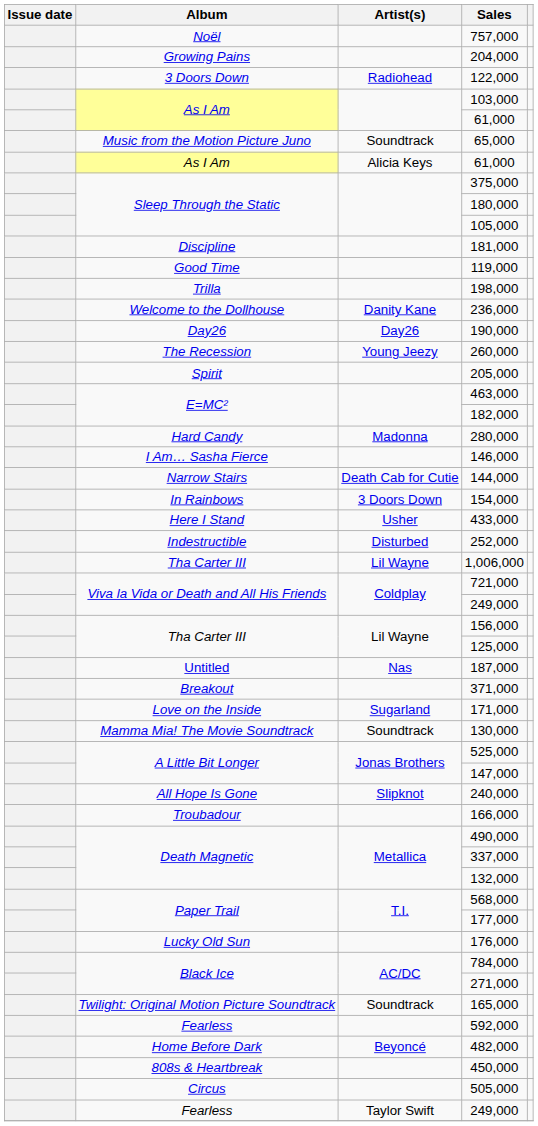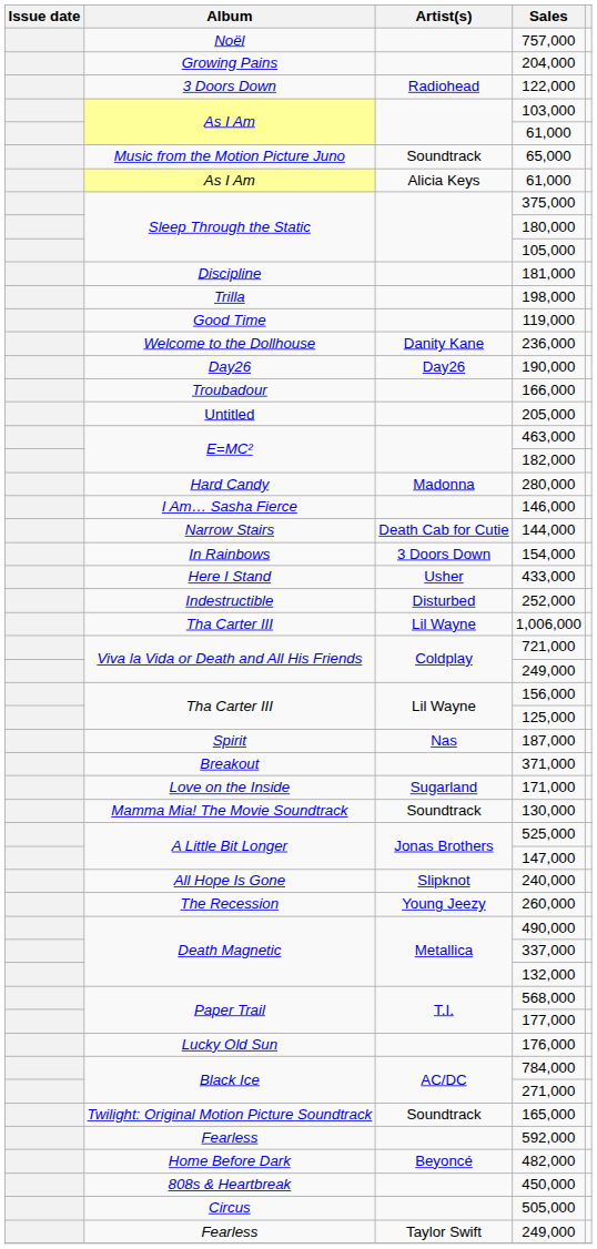rows swapped: 119,000 <-> 198,000
rows swapped: 166,000 <-> 260,000
205,000 | Album: Spirit -> Untitled
187,000 | Album: Untitled -> Spirit
